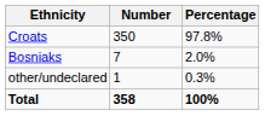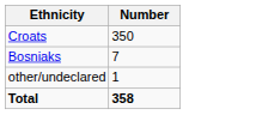- column: Percentage | 97.8% | 2.0% | 0.3% | 100%
